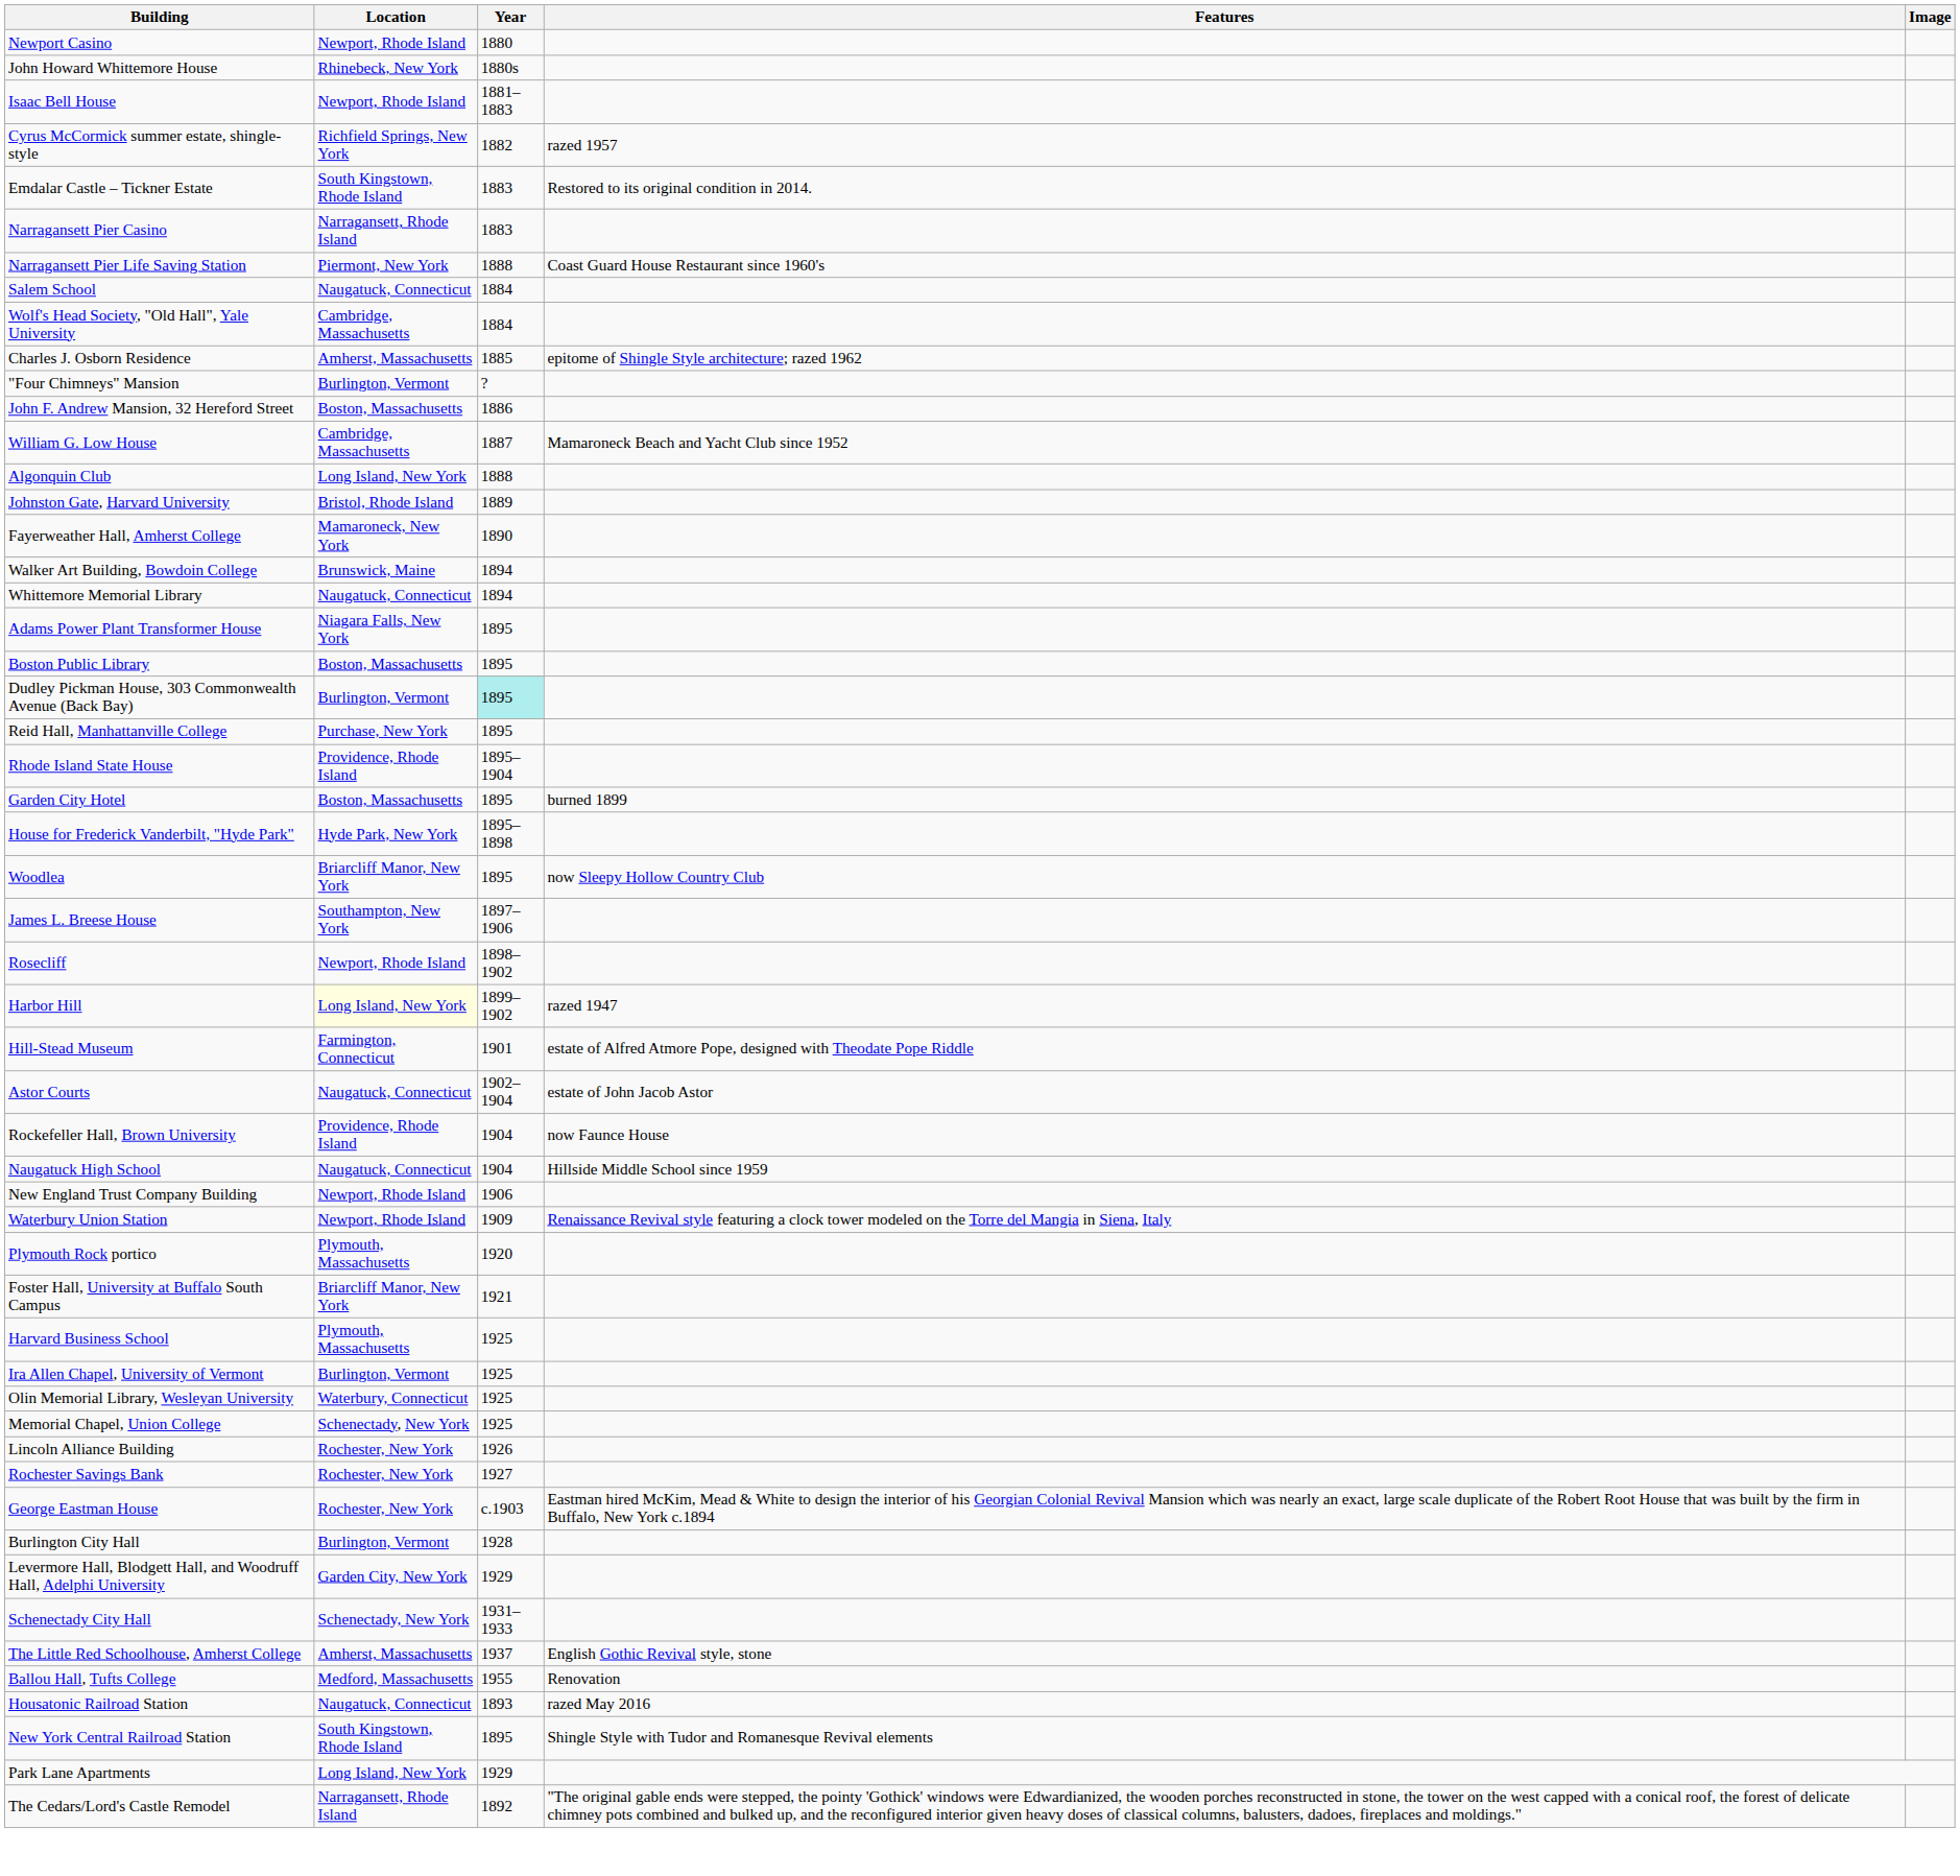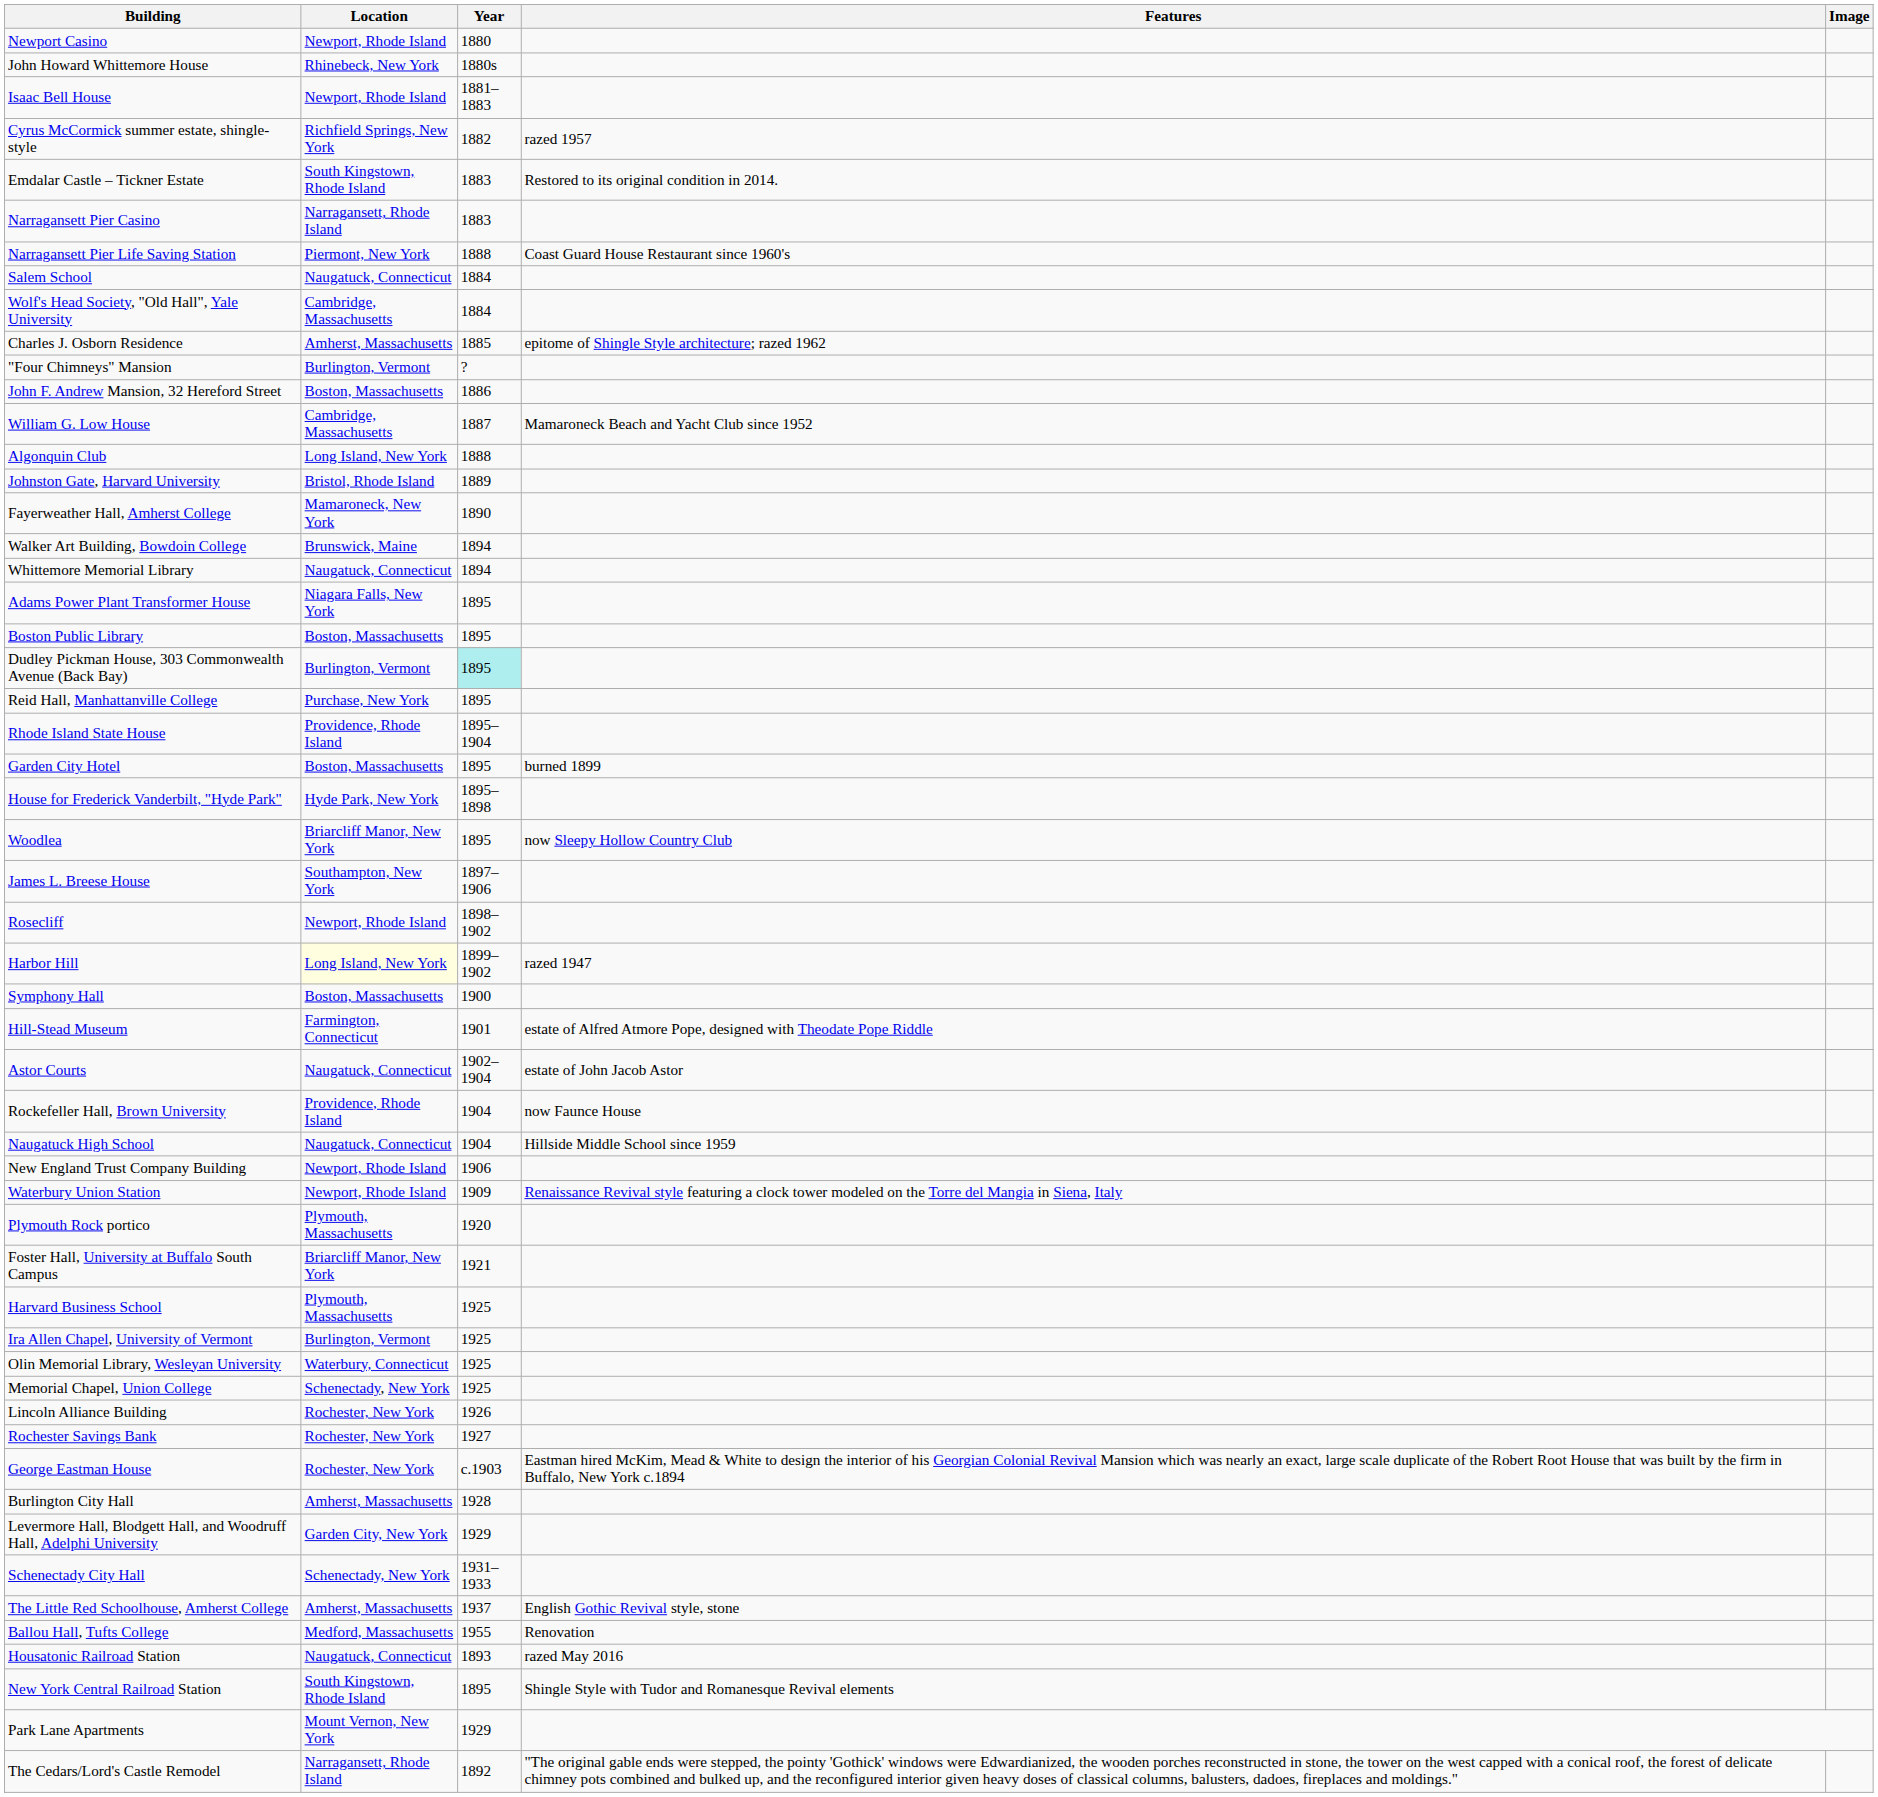+ row: Symphony Hall | Boston, Massachusetts | 1900
Burlington City Hall | Location: Burlington, Vermont -> Amherst, Massachusetts
Park Lane Apartments | Location: Long Island, New York -> Mount Vernon, New York
